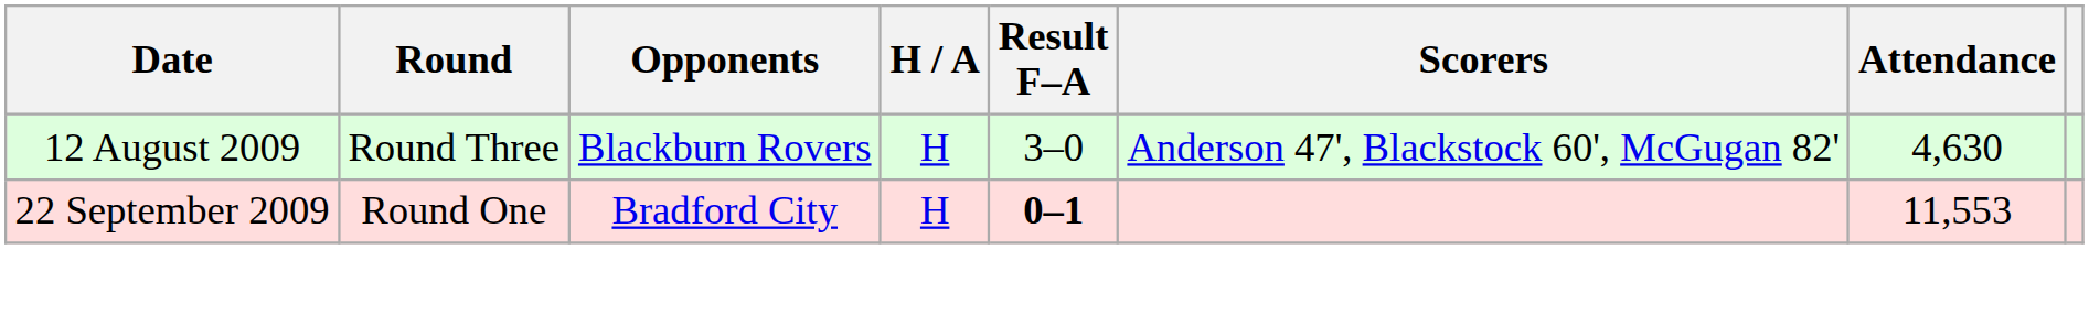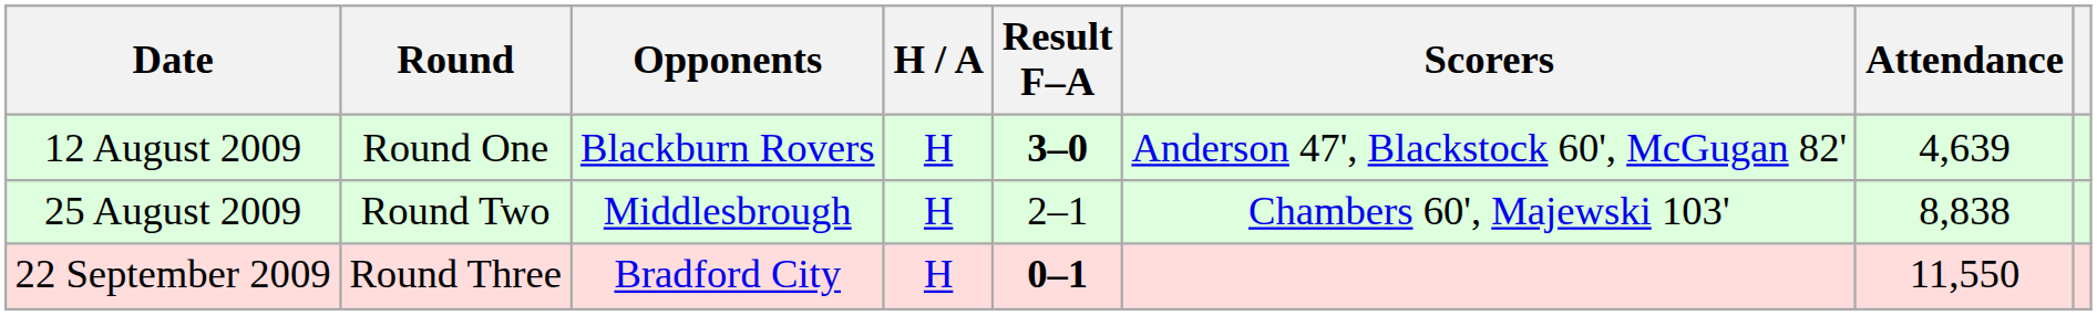12 August 2009 | Round: Round Three -> Round One
12 August 2009 | Result F–A: normal -> bold
12 August 2009 | Attendance: 4,630 -> 4,639
+ row: 25 August 2009 | Round Two | Middlesbrough | H | 2–1 | Chambers 60', Majewski 103' | 8,838
22 September 2009 | Round: Round One -> Round Three
22 September 2009 | Attendance: 11,553 -> 11,550
